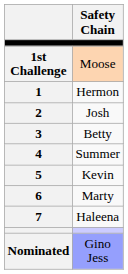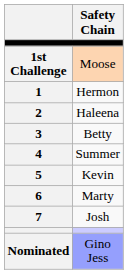2 | Safety Chain: Josh -> Haleena
7 | Safety Chain: Haleena -> Josh
